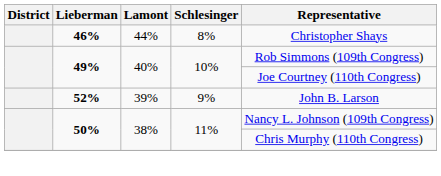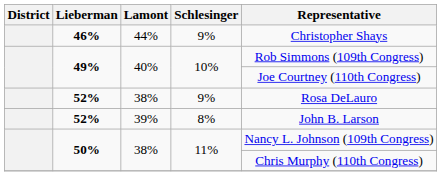46% | Schlesinger: 8% -> 9%
+ row: 52% | 38% | 9% | Rosa DeLauro
52% / 39% | Schlesinger: 9% -> 8%
